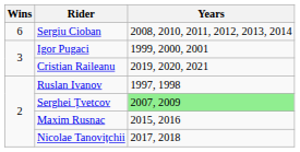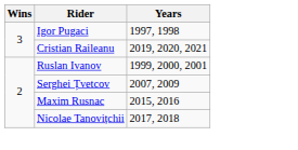- row: 6 | Sergiu Cioban | 2008, 2010, 2011, 2012, 2013, 2014
Igor Pugaci | Years: 1999, 2000, 2001 -> 1997, 1998
Ruslan Ivanov | Years: 1997, 1998 -> 1999, 2000, 2001
Serghei Țvetcov | Years: lightgreen background -> no background
